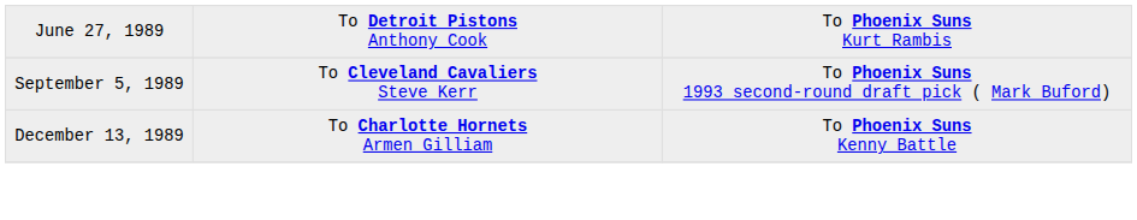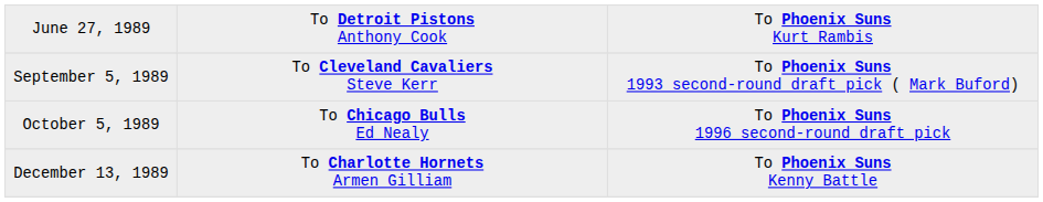+ row: October 5, 1989 | To Chicago Bulls Ed Nealy | To Phoenix Suns 1996 second-round draft pick
